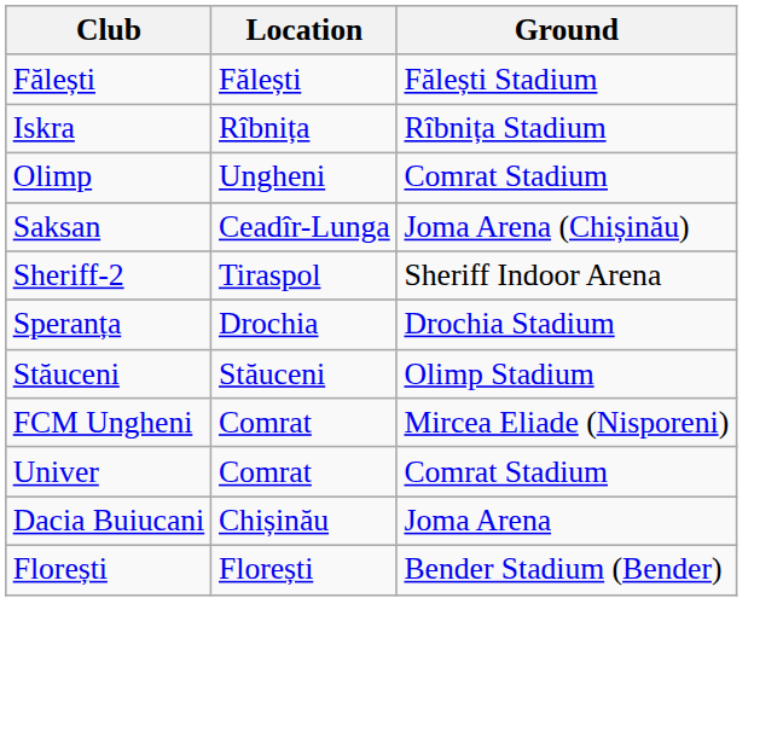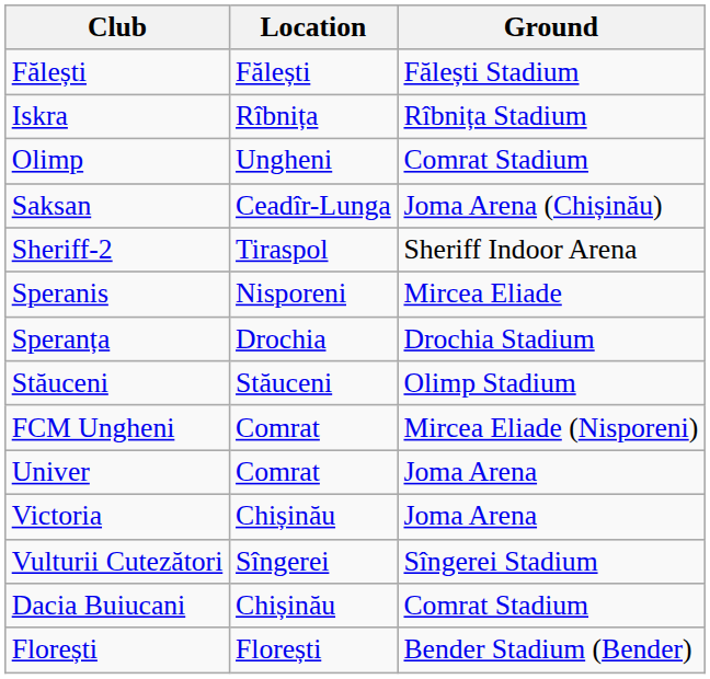+ row: Speranis | Nisporeni | Mircea Eliade
Univer | Ground: Comrat Stadium -> Joma Arena
+ row: Victoria | Chișinău | Joma Arena
+ row: Vulturii Cutezători | Sîngerei | Sîngerei Stadium
Dacia Buiucani | Ground: Joma Arena -> Comrat Stadium
